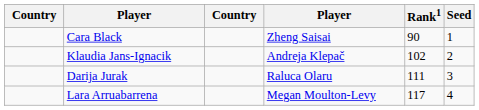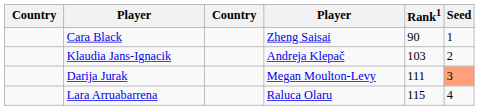Klaudia Jans-Ignacik | Rank1: 102 -> 103
Darija Jurak | column 4: Raluca Olaru -> Megan Moulton-Levy
Darija Jurak | Seed: no background -> lightsalmon background
Lara Arruabarrena | column 4: Megan Moulton-Levy -> Raluca Olaru
Lara Arruabarrena | Rank1: 117 -> 115
